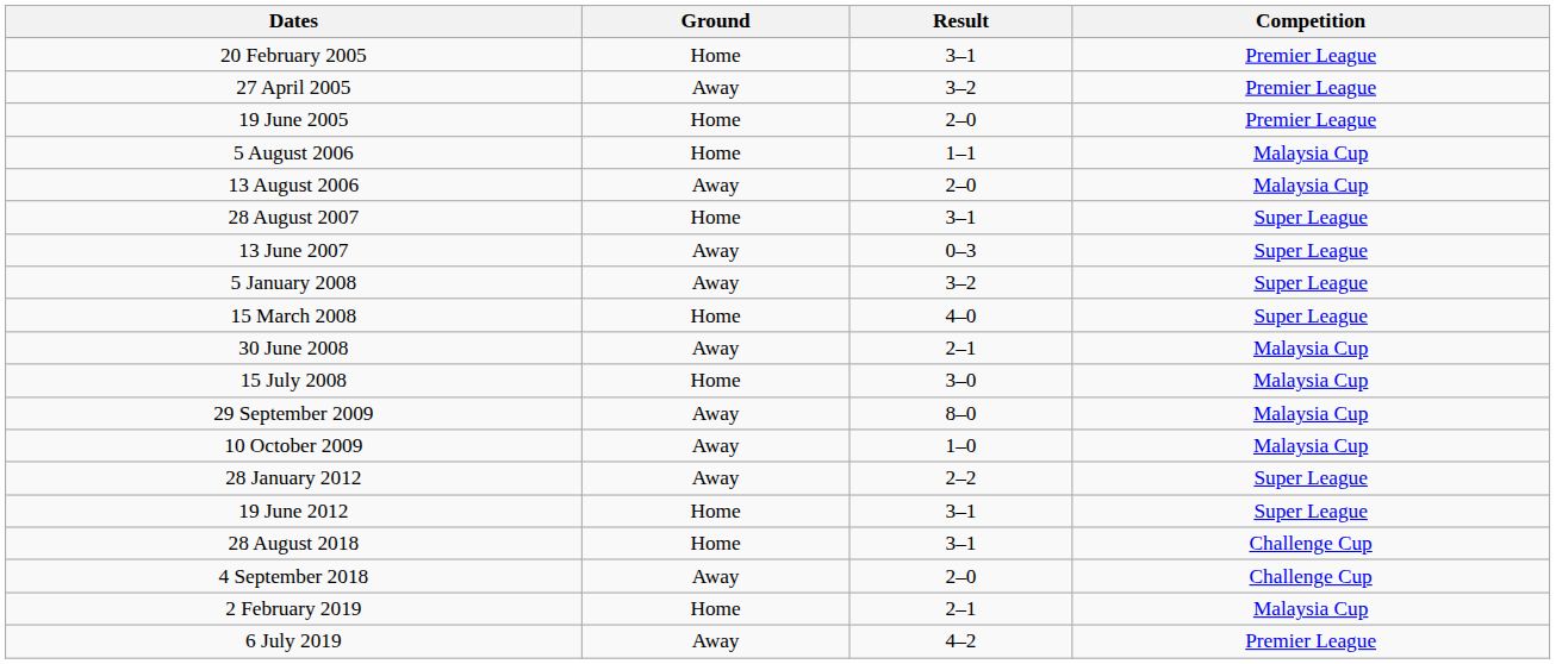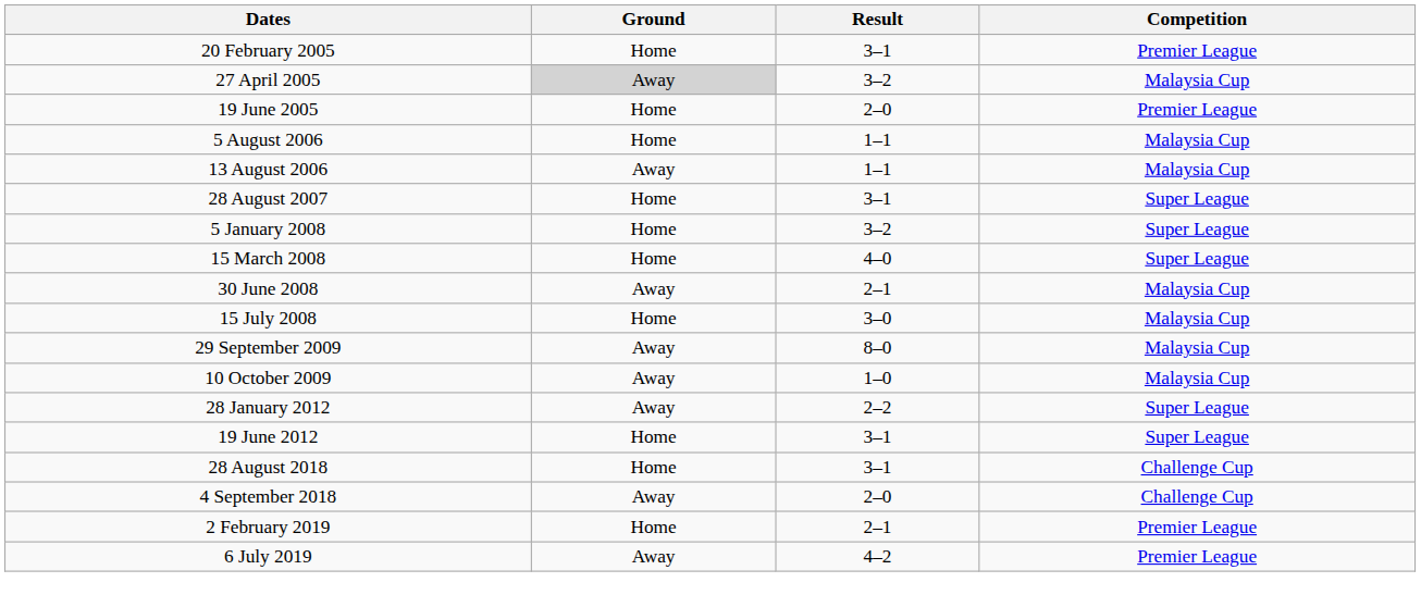27 April 2005 | Ground: no background -> lightgrey background
27 April 2005 | Competition: Premier League -> Malaysia Cup
13 August 2006 | Result: 2–0 -> 1–1
- row: 13 June 2007 | Away | 0–3 | Super League
5 January 2008 | Ground: Away -> Home
2 February 2019 | Competition: Malaysia Cup -> Premier League
